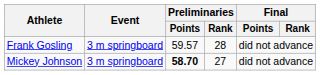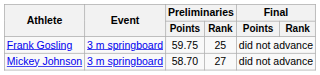Frank Gosling | Preliminaries / Points: 59.57 -> 59.75
Frank Gosling | Preliminaries / Rank: 28 -> 25
Mickey Johnson | Preliminaries / Points: bold -> normal
